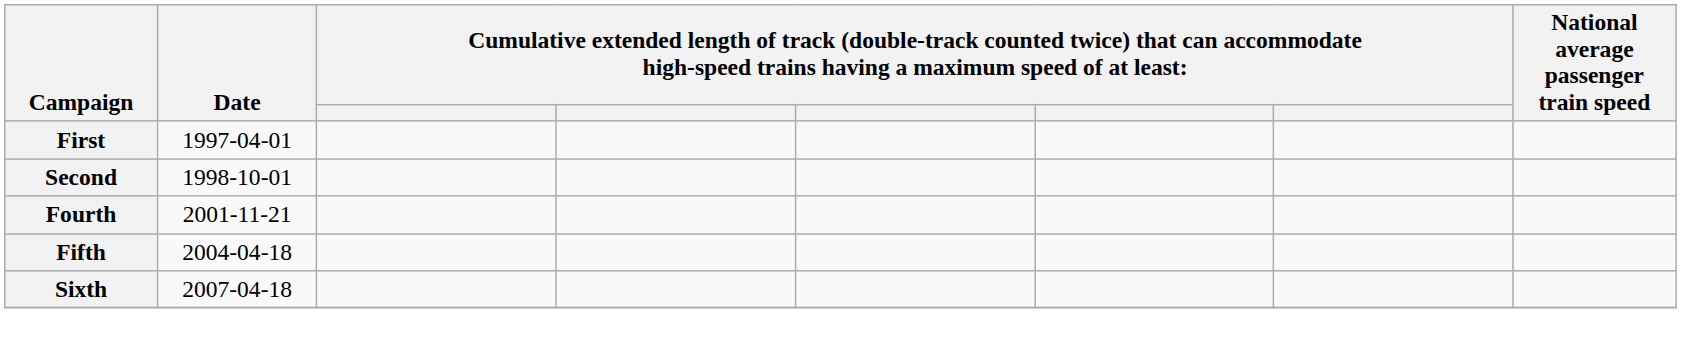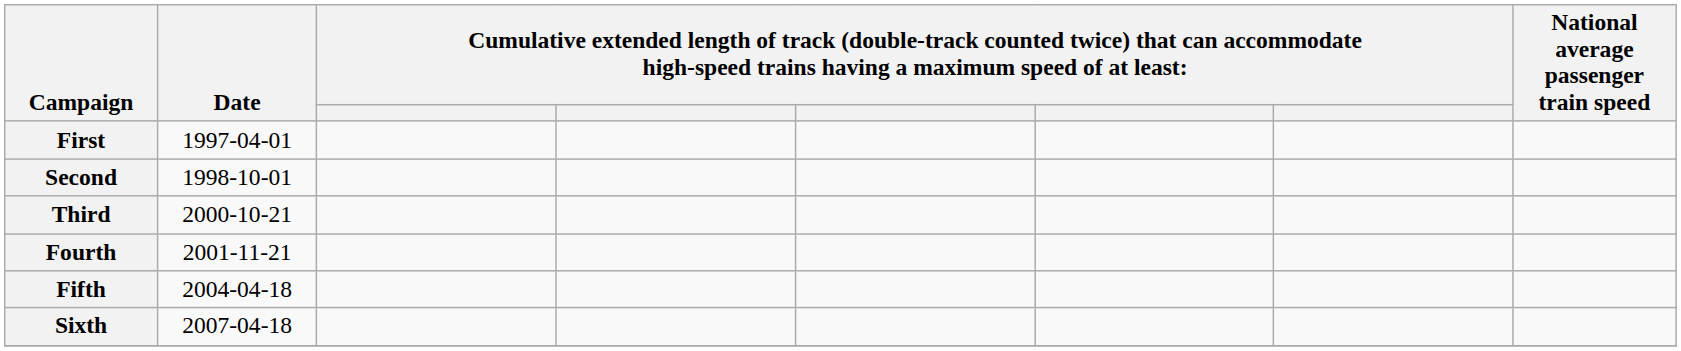+ row: Third | 2000-10-21
